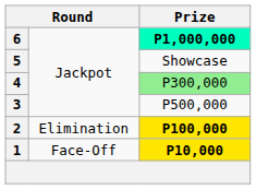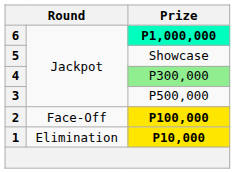2 | column 2: Elimination -> Face-Off
1 | column 2: Face-Off -> Elimination
